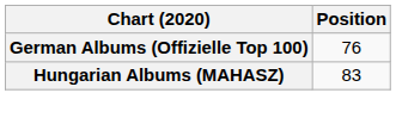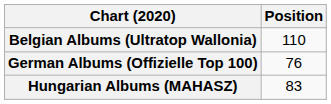+ row: Belgian Albums (Ultratop Wallonia) | 110
